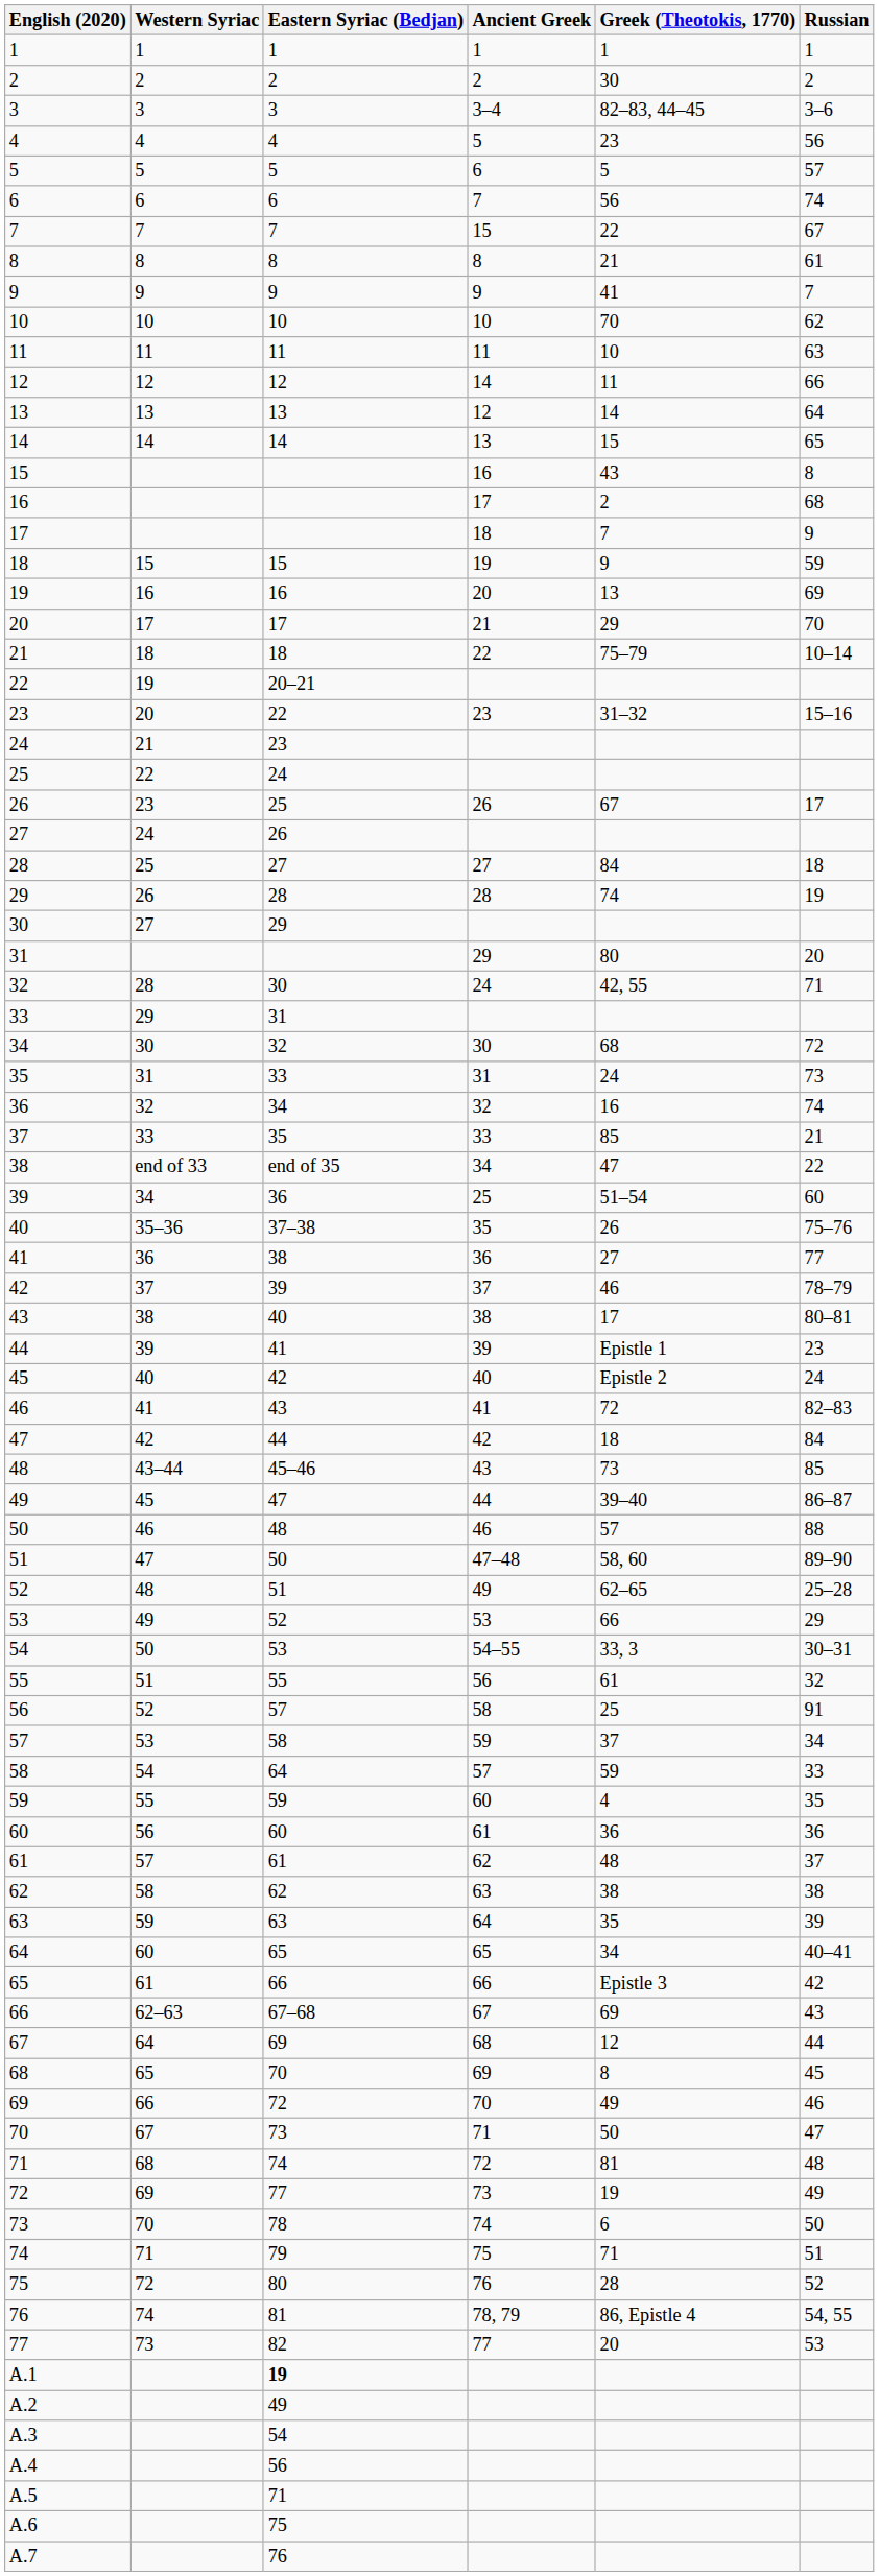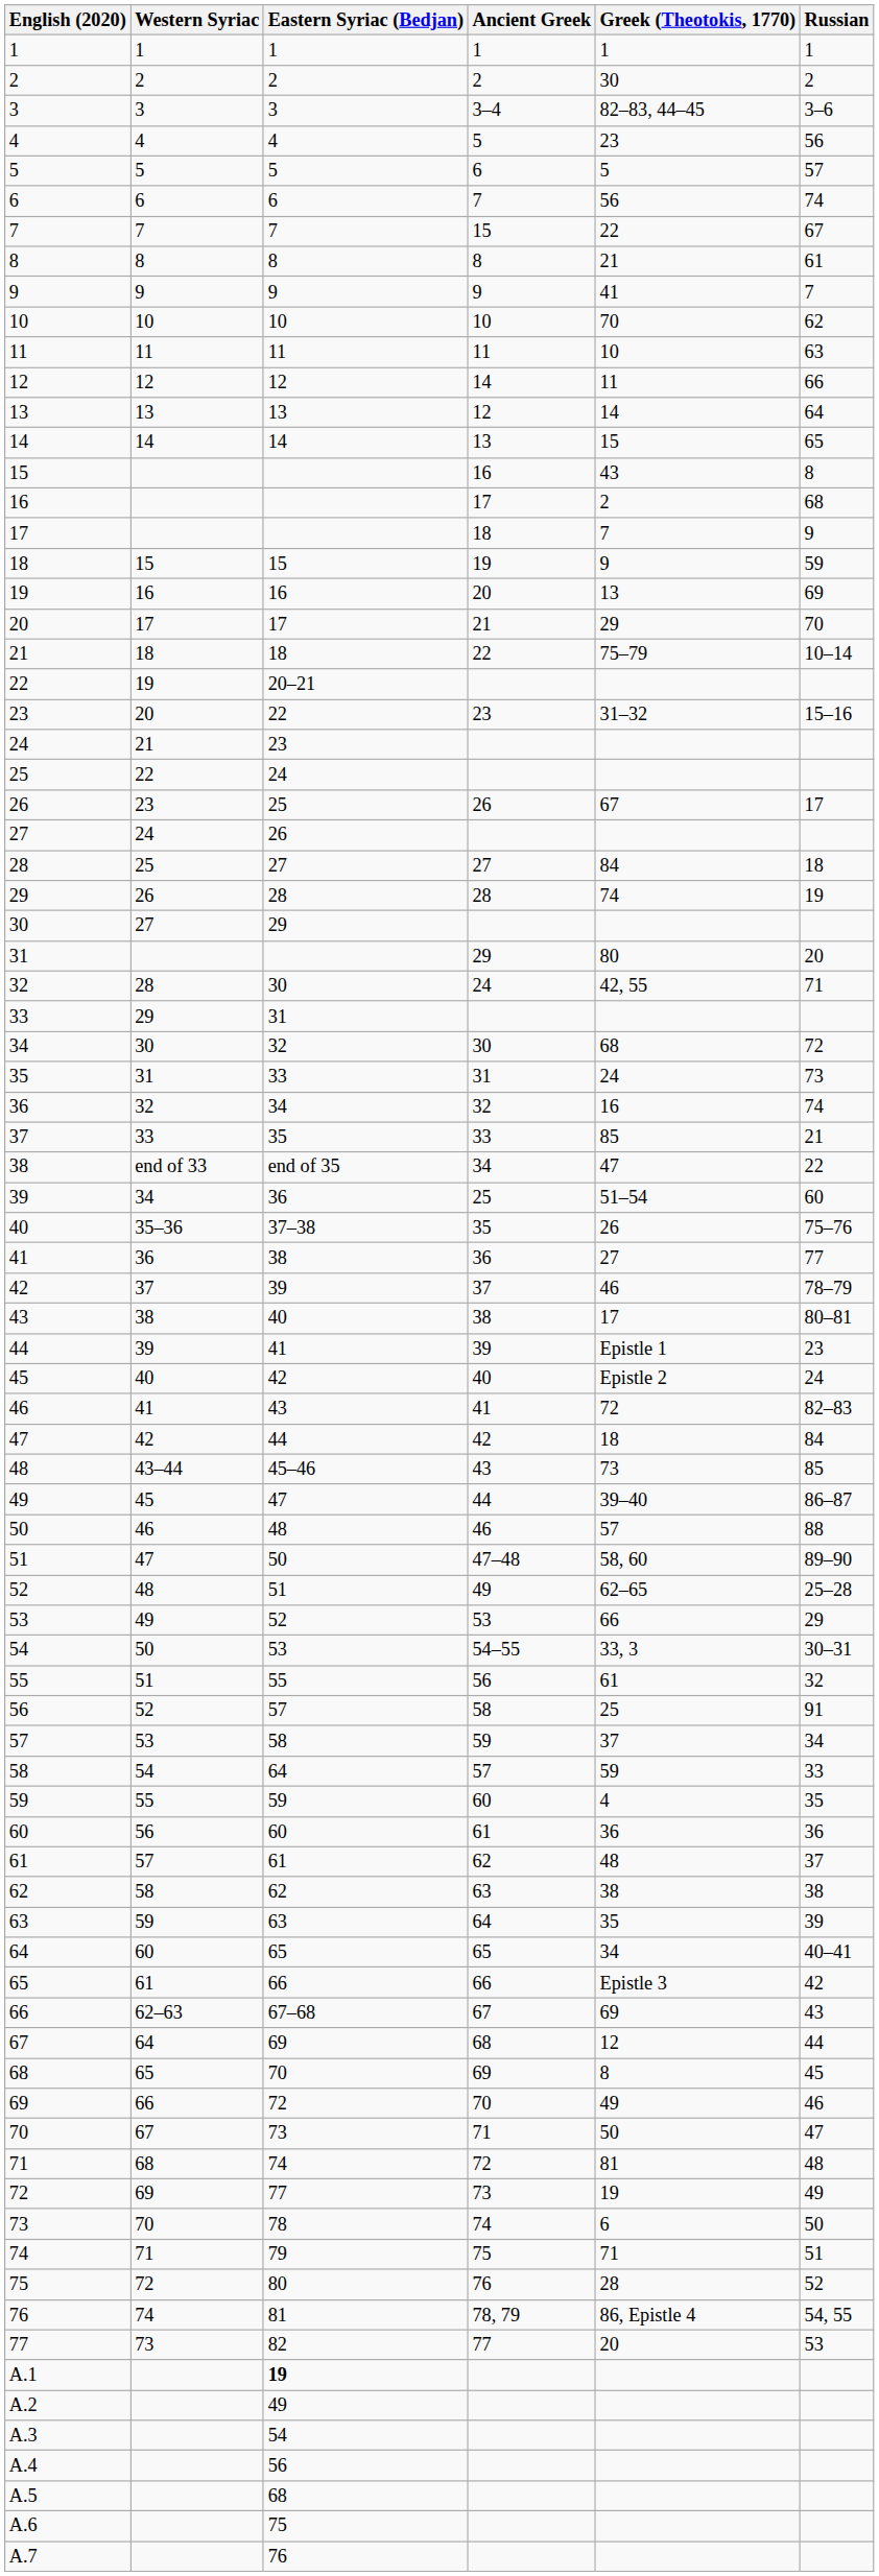A.5 | Eastern Syriac (Bedjan): 71 -> 68
